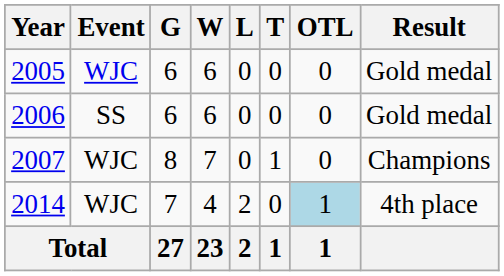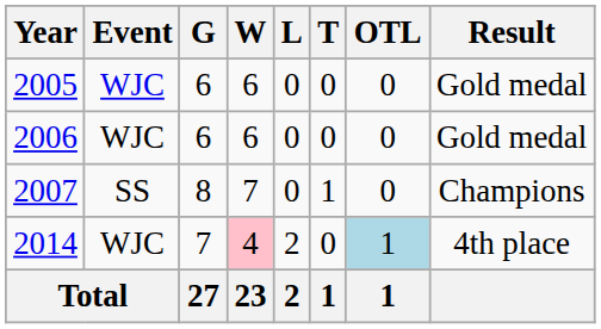2006 | Event: SS -> WJC
2007 | Event: WJC -> SS
2014 | W: no background -> pink background
